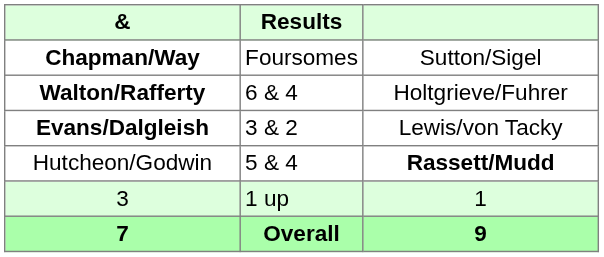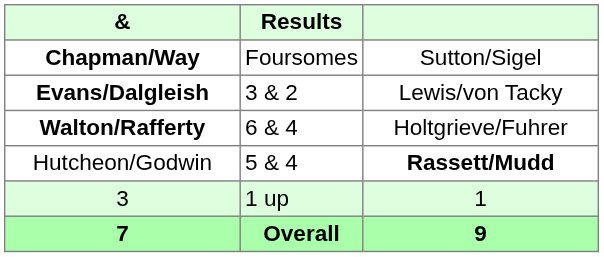rows swapped: Walton/Rafferty <-> Evans/Dalgleish
